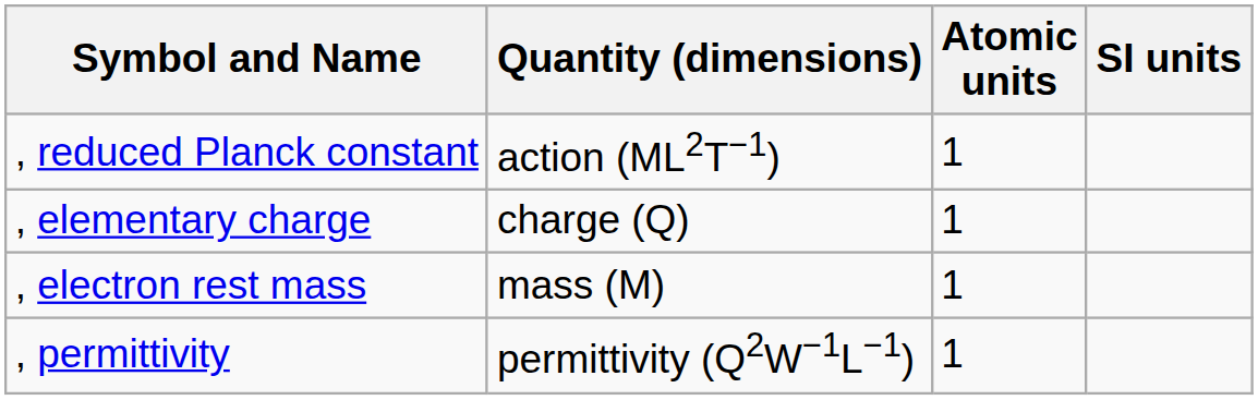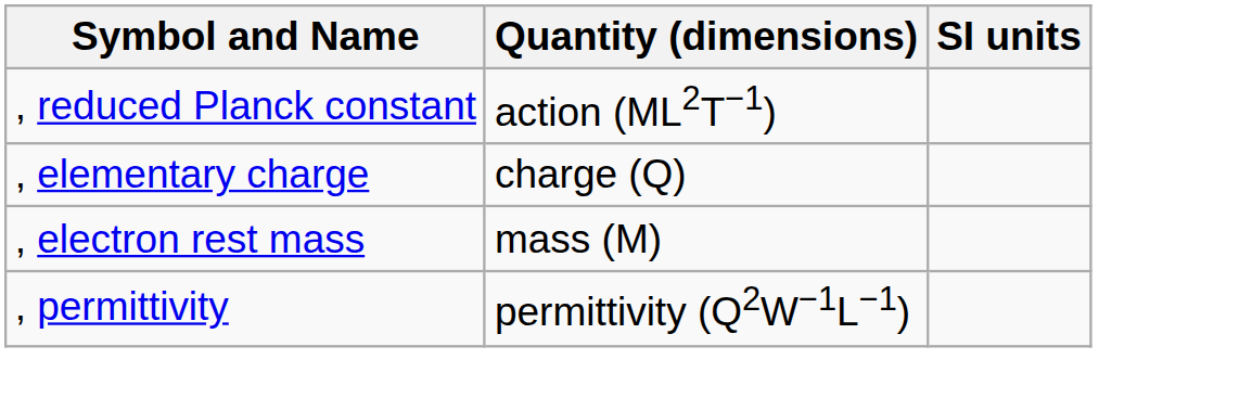- column: Atomic units | 1 | 1 | 1 | 1
